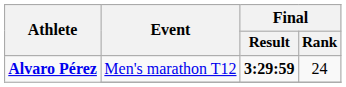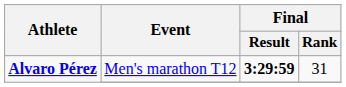Alvaro Pérez / Men's marathon T12 | Final / Rank: 24 -> 31
